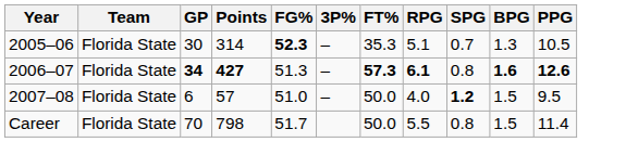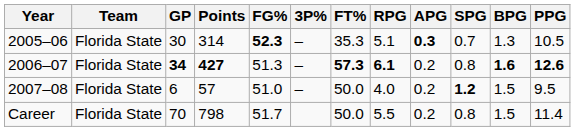+ column: APG | 0.3 | 0.2 | 0.2 | 0.2
